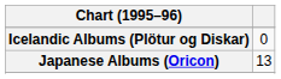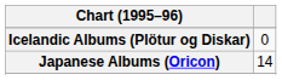Japanese Albums (Oricon) | column 2: 13 -> 14
